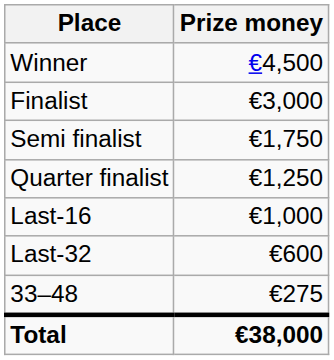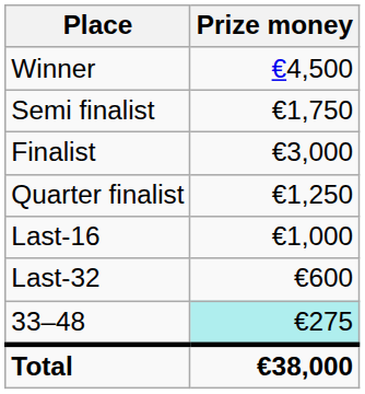rows swapped: Finalist <-> Semi finalist
33–48 | Prize money: no background -> paleturquoise background
